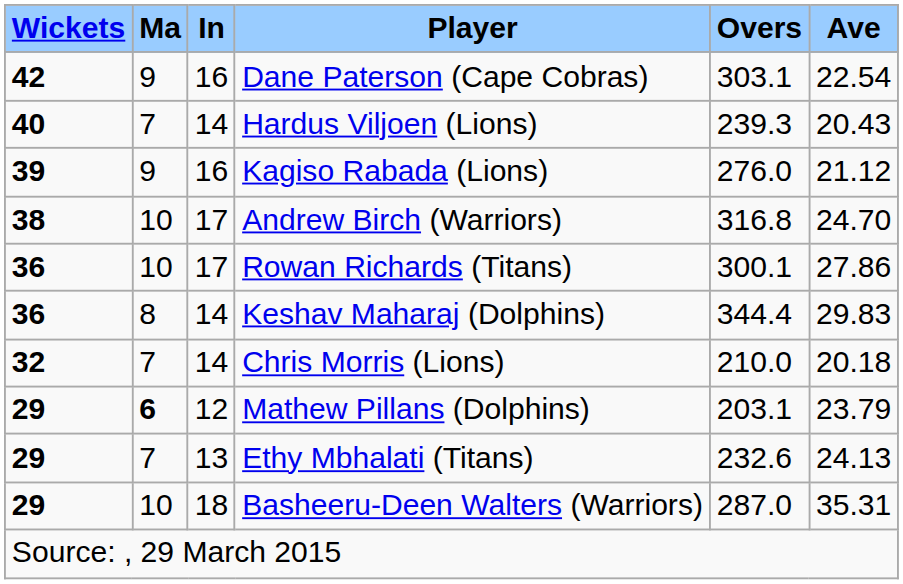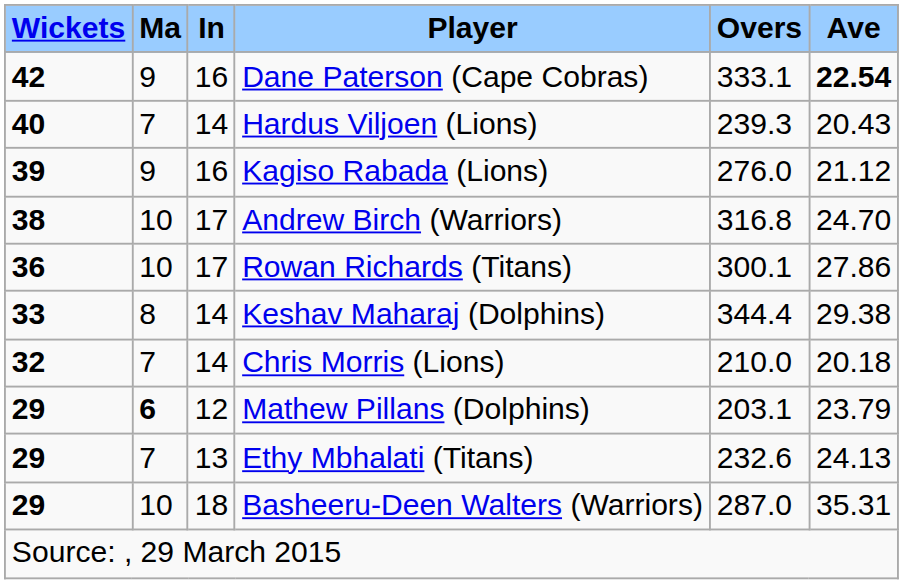Dane Paterson (Cape Cobras) | Overs: 303.1 -> 333.1
Dane Paterson (Cape Cobras) | Ave: normal -> bold
Keshav Maharaj (Dolphins) | Wickets: 36 -> 33
Keshav Maharaj (Dolphins) | Ave: 29.83 -> 29.38
